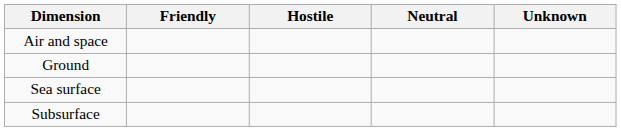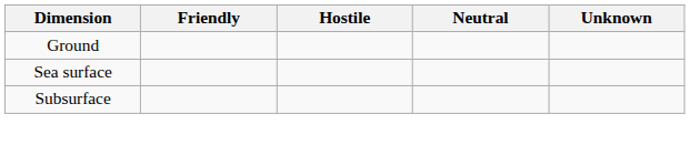- row: Air and space
